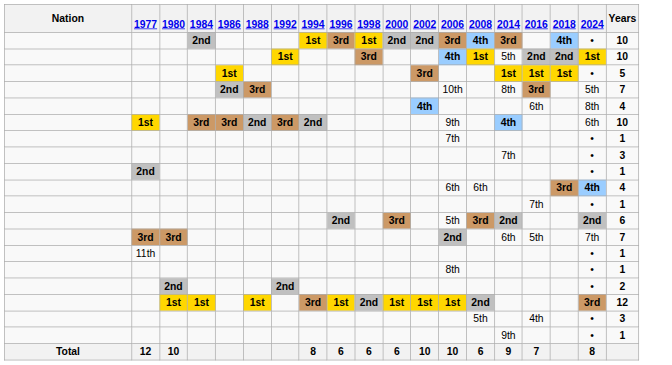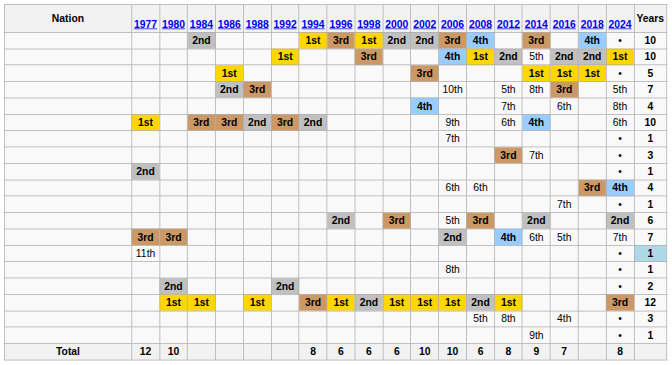+ column: 2012 | 2nd | 5th | 7th | 6th | 3rd | 4th | 1st | 8th | 8
11th | Years: no background -> lightblue background
